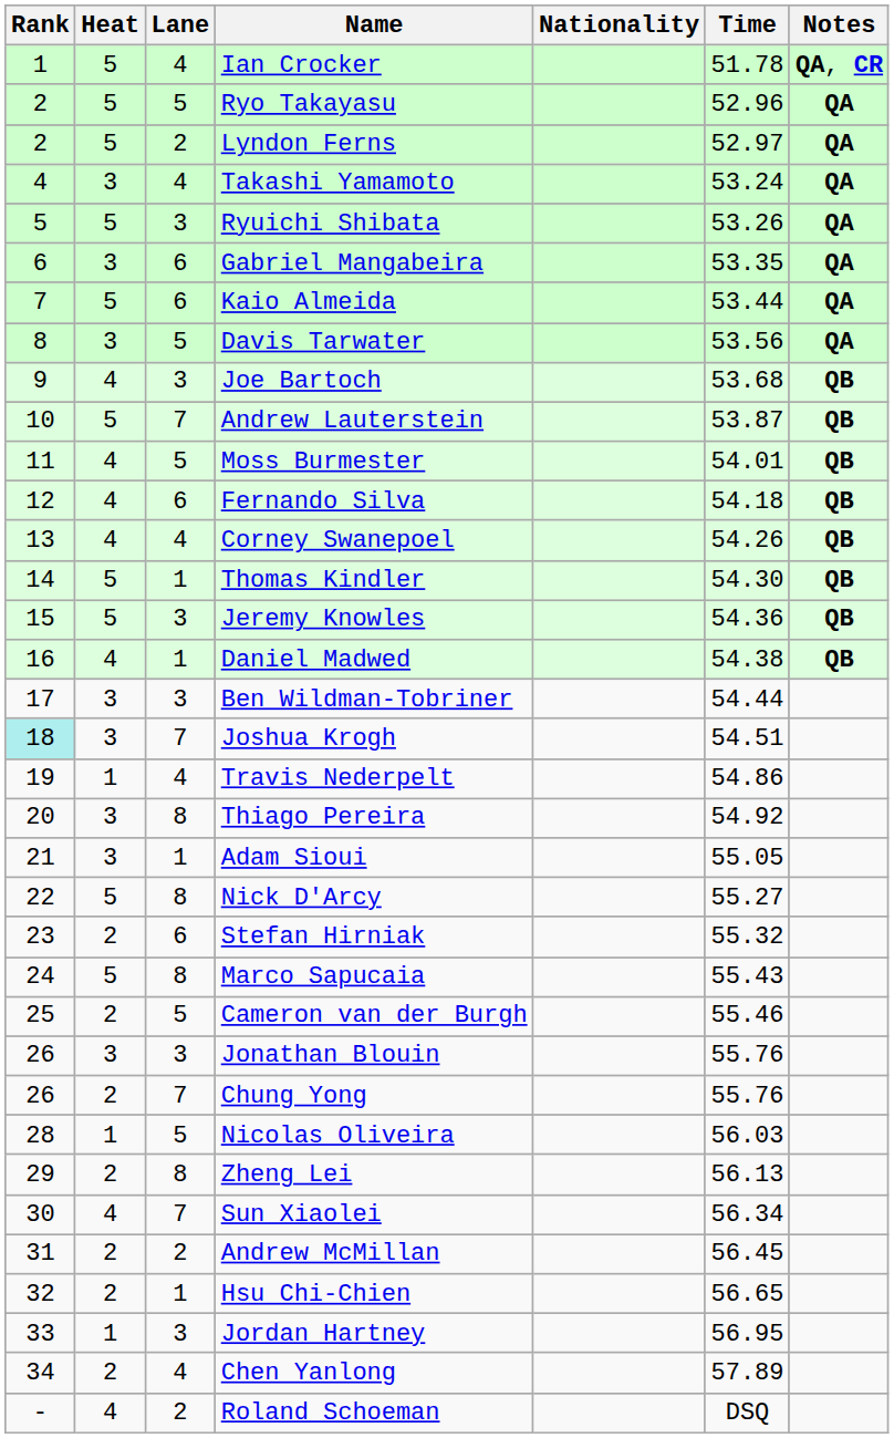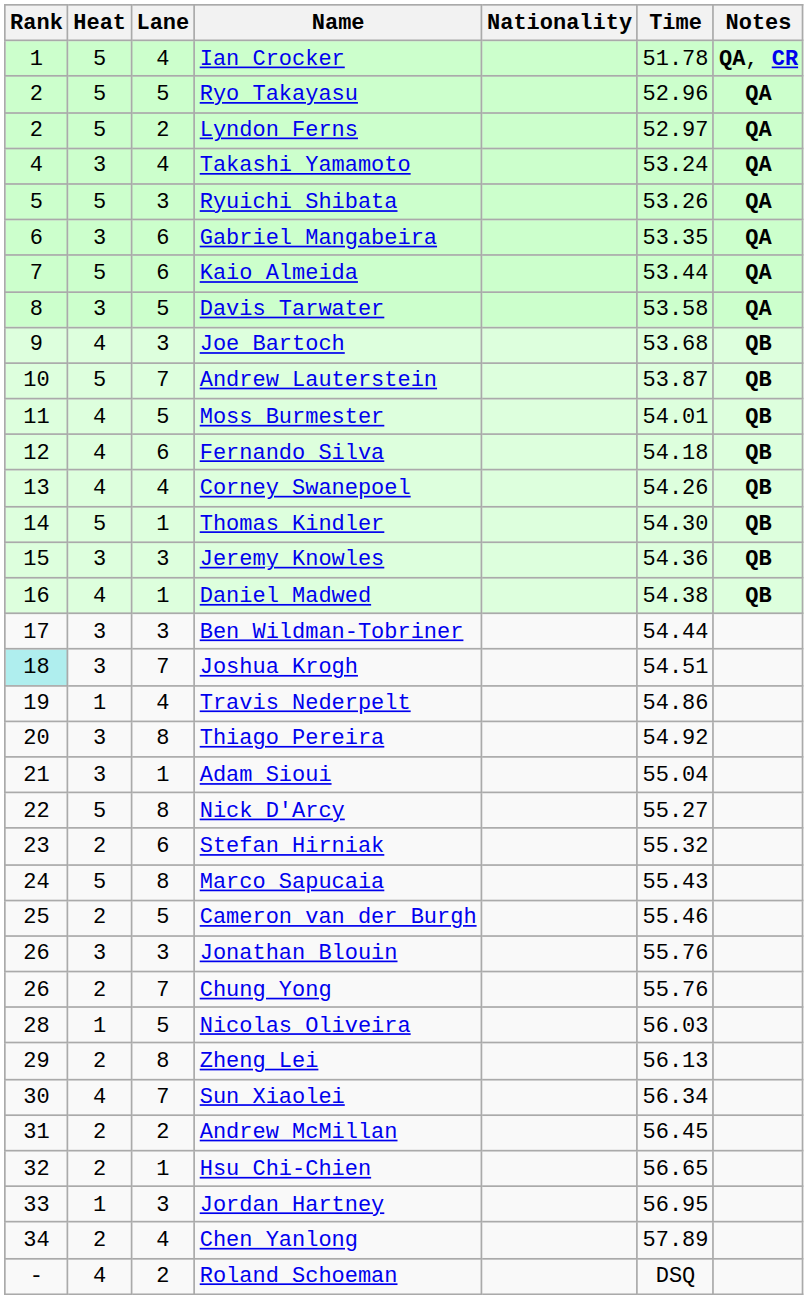Davis Tarwater | Time: 53.56 -> 53.58
Jeremy Knowles | Heat: 5 -> 3
Adam Sioui | Time: 55.05 -> 55.04
